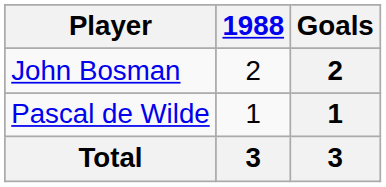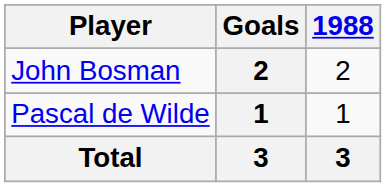columns swapped: Goals <-> 1988
